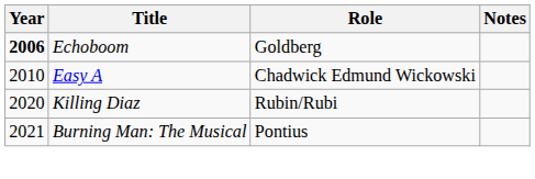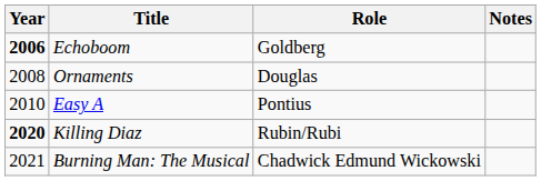+ row: 2008 | Ornaments | Douglas
Easy A | Role: Chadwick Edmund Wickowski -> Pontius
Killing Diaz | Year: normal -> bold
Burning Man: The Musical | Role: Pontius -> Chadwick Edmund Wickowski
